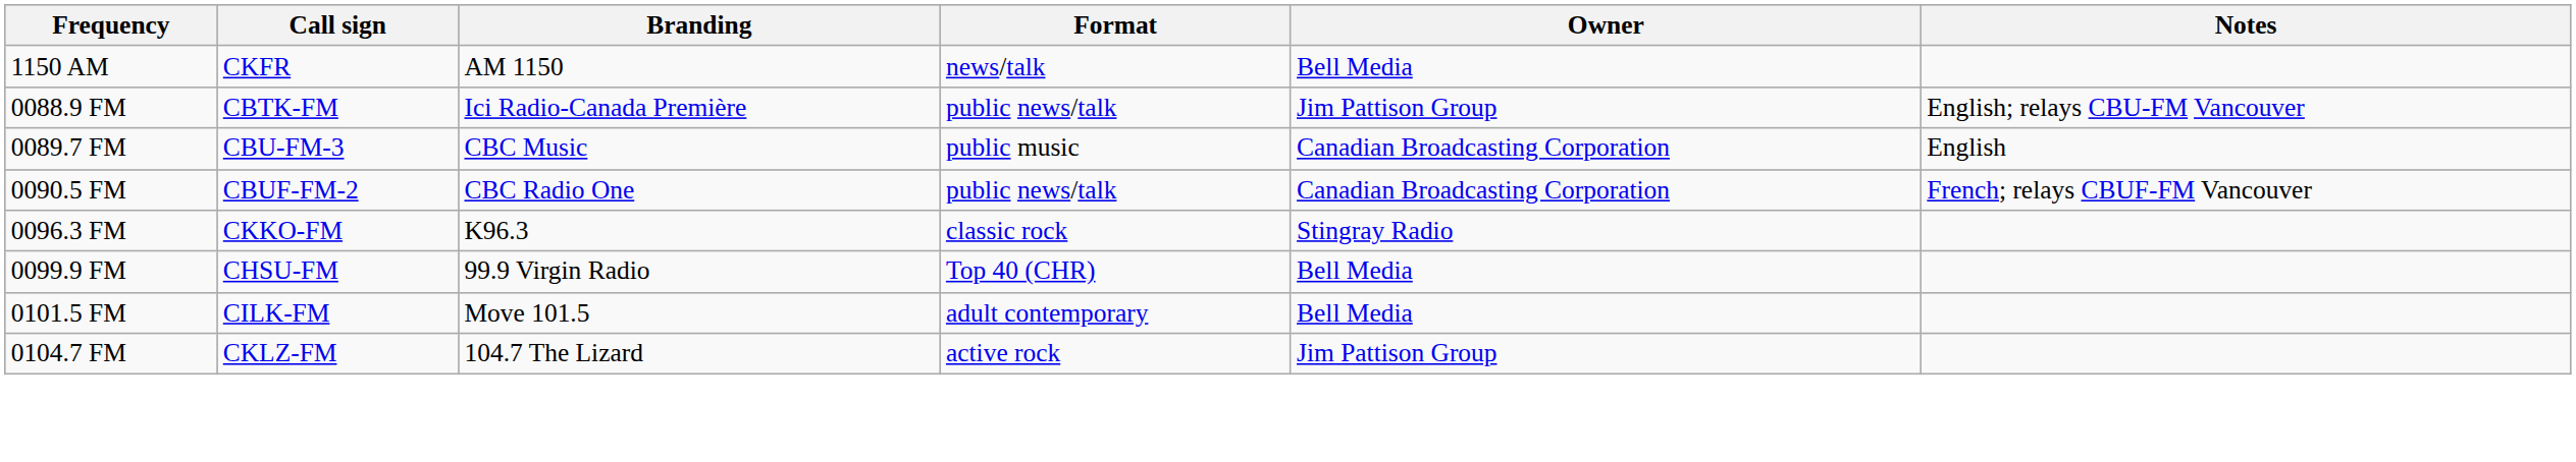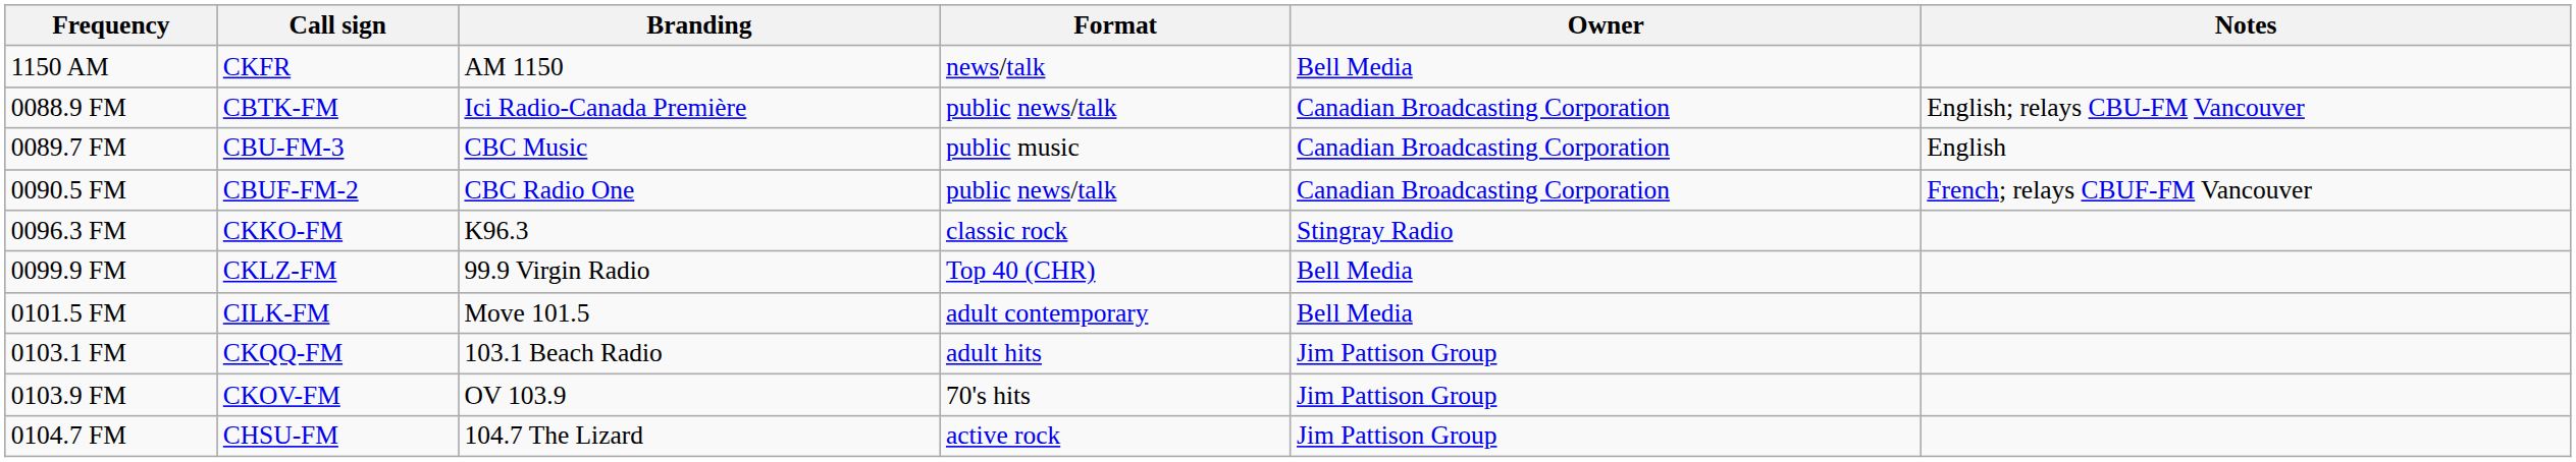0088.9 FM | Owner: Jim Pattison Group -> Canadian Broadcasting Corporation
0099.9 FM | Call sign: CHSU-FM -> CKLZ-FM
+ row: 0103.1 FM | CKQQ-FM | 103.1 Beach Radio | adult hits | Jim Pattison Group
+ row: 0103.9 FM | CKOV-FM | OV 103.9 | 70's hits | Jim Pattison Group
0104.7 FM | Call sign: CKLZ-FM -> CHSU-FM
